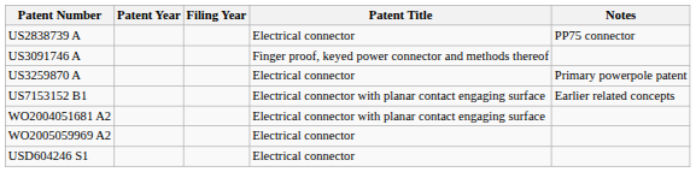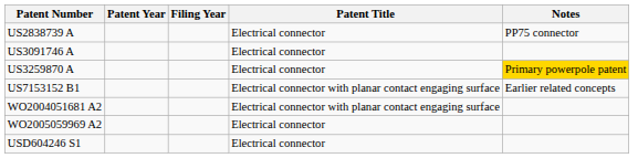US3091746 A | Patent Title: Finger proof, keyed power connector and methods thereof -> Electrical connector
US3259870 A | Notes: no background -> gold background
